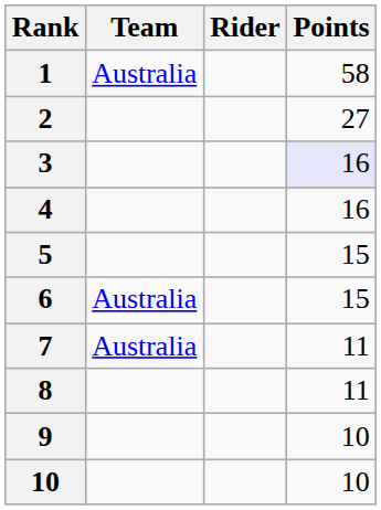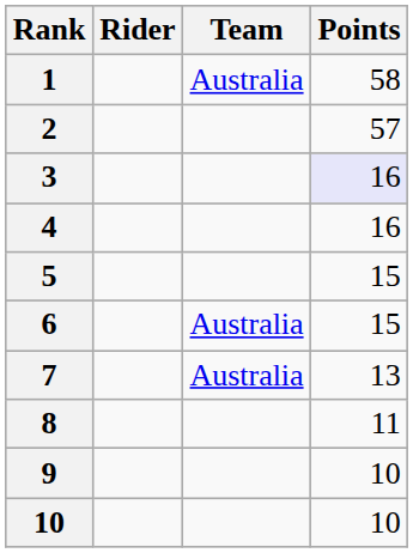columns swapped: Rider <-> Team
2 | Points: 27 -> 57
7 | Points: 11 -> 13
